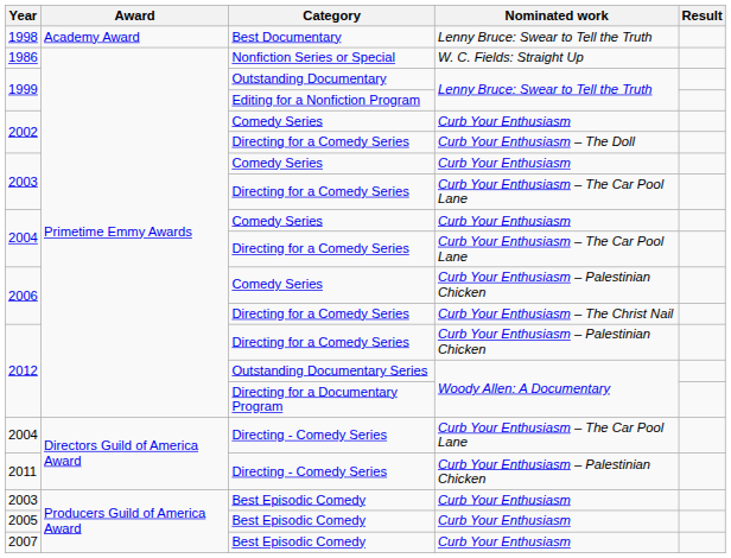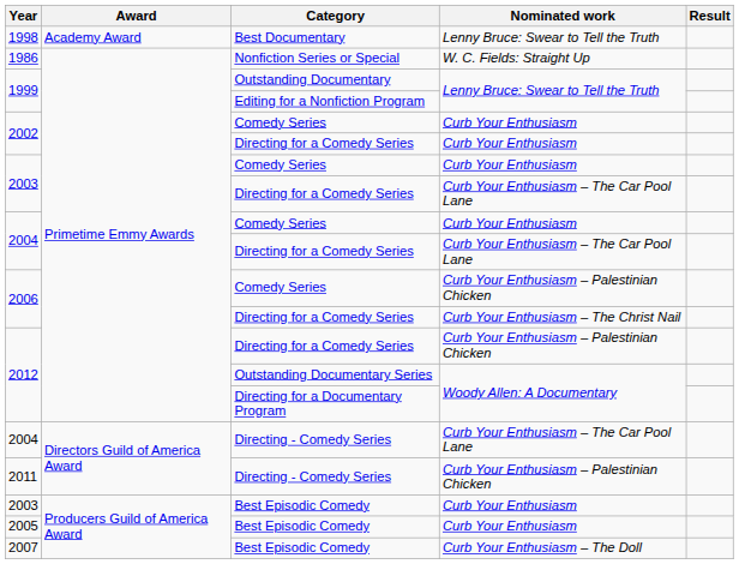2002 / Directing for a Comedy Series | Nominated work: Curb Your Enthusiasm – The Doll -> Curb Your Enthusiasm
2007 | Nominated work: Curb Your Enthusiasm -> Curb Your Enthusiasm – The Doll
